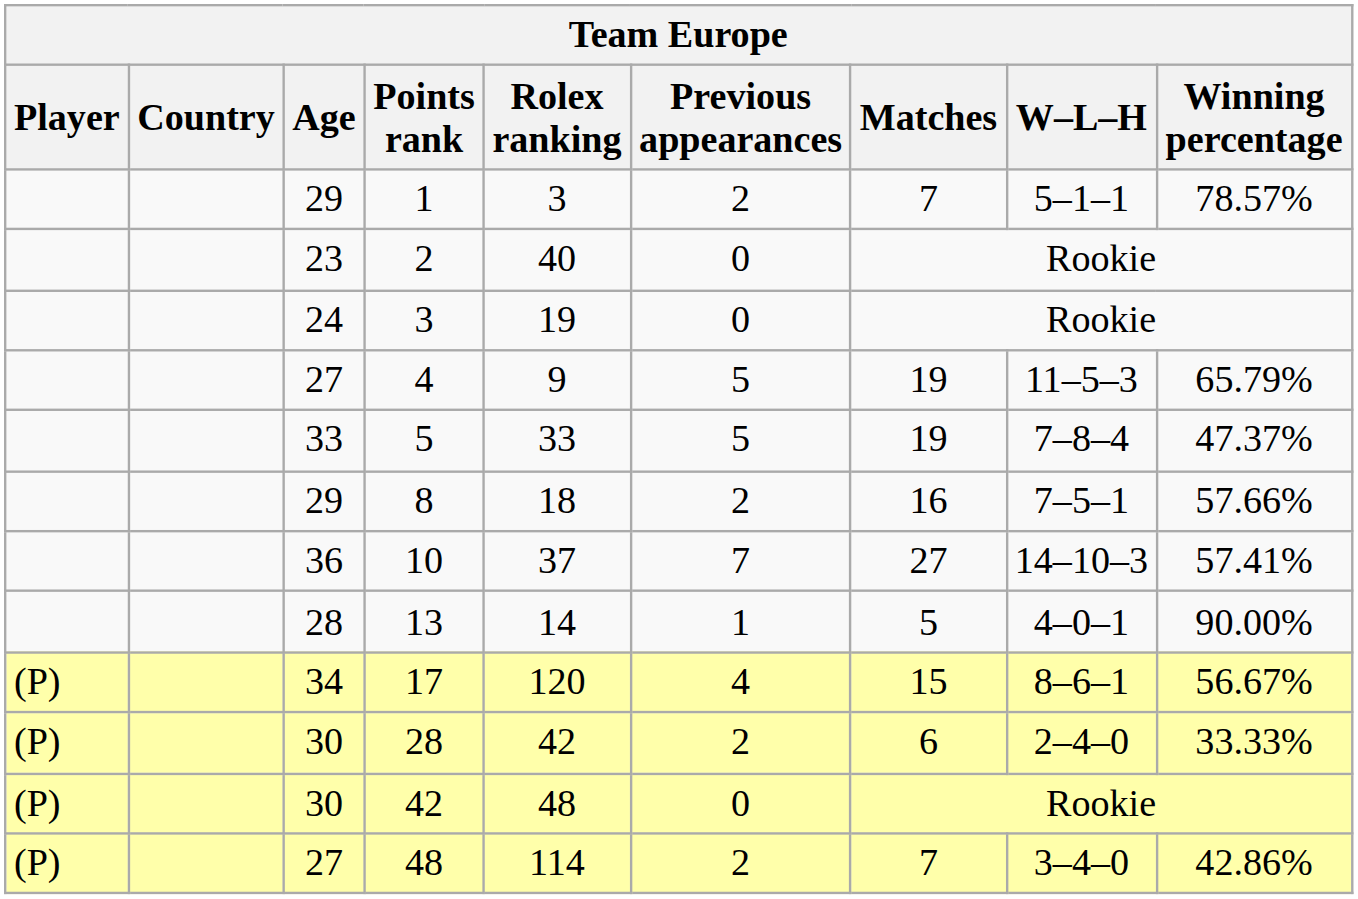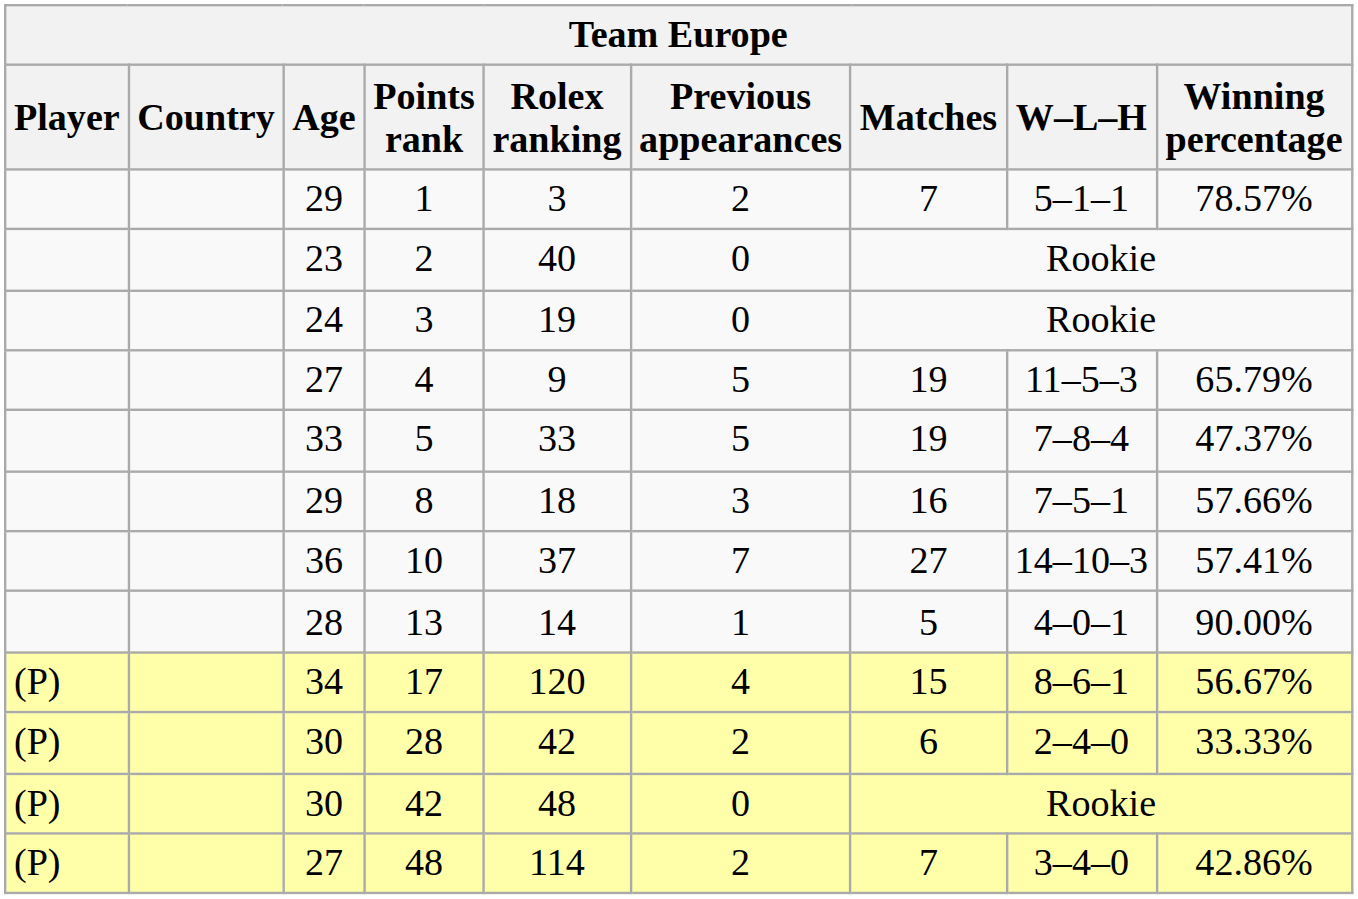8 | Previous appearances: 2 -> 3
